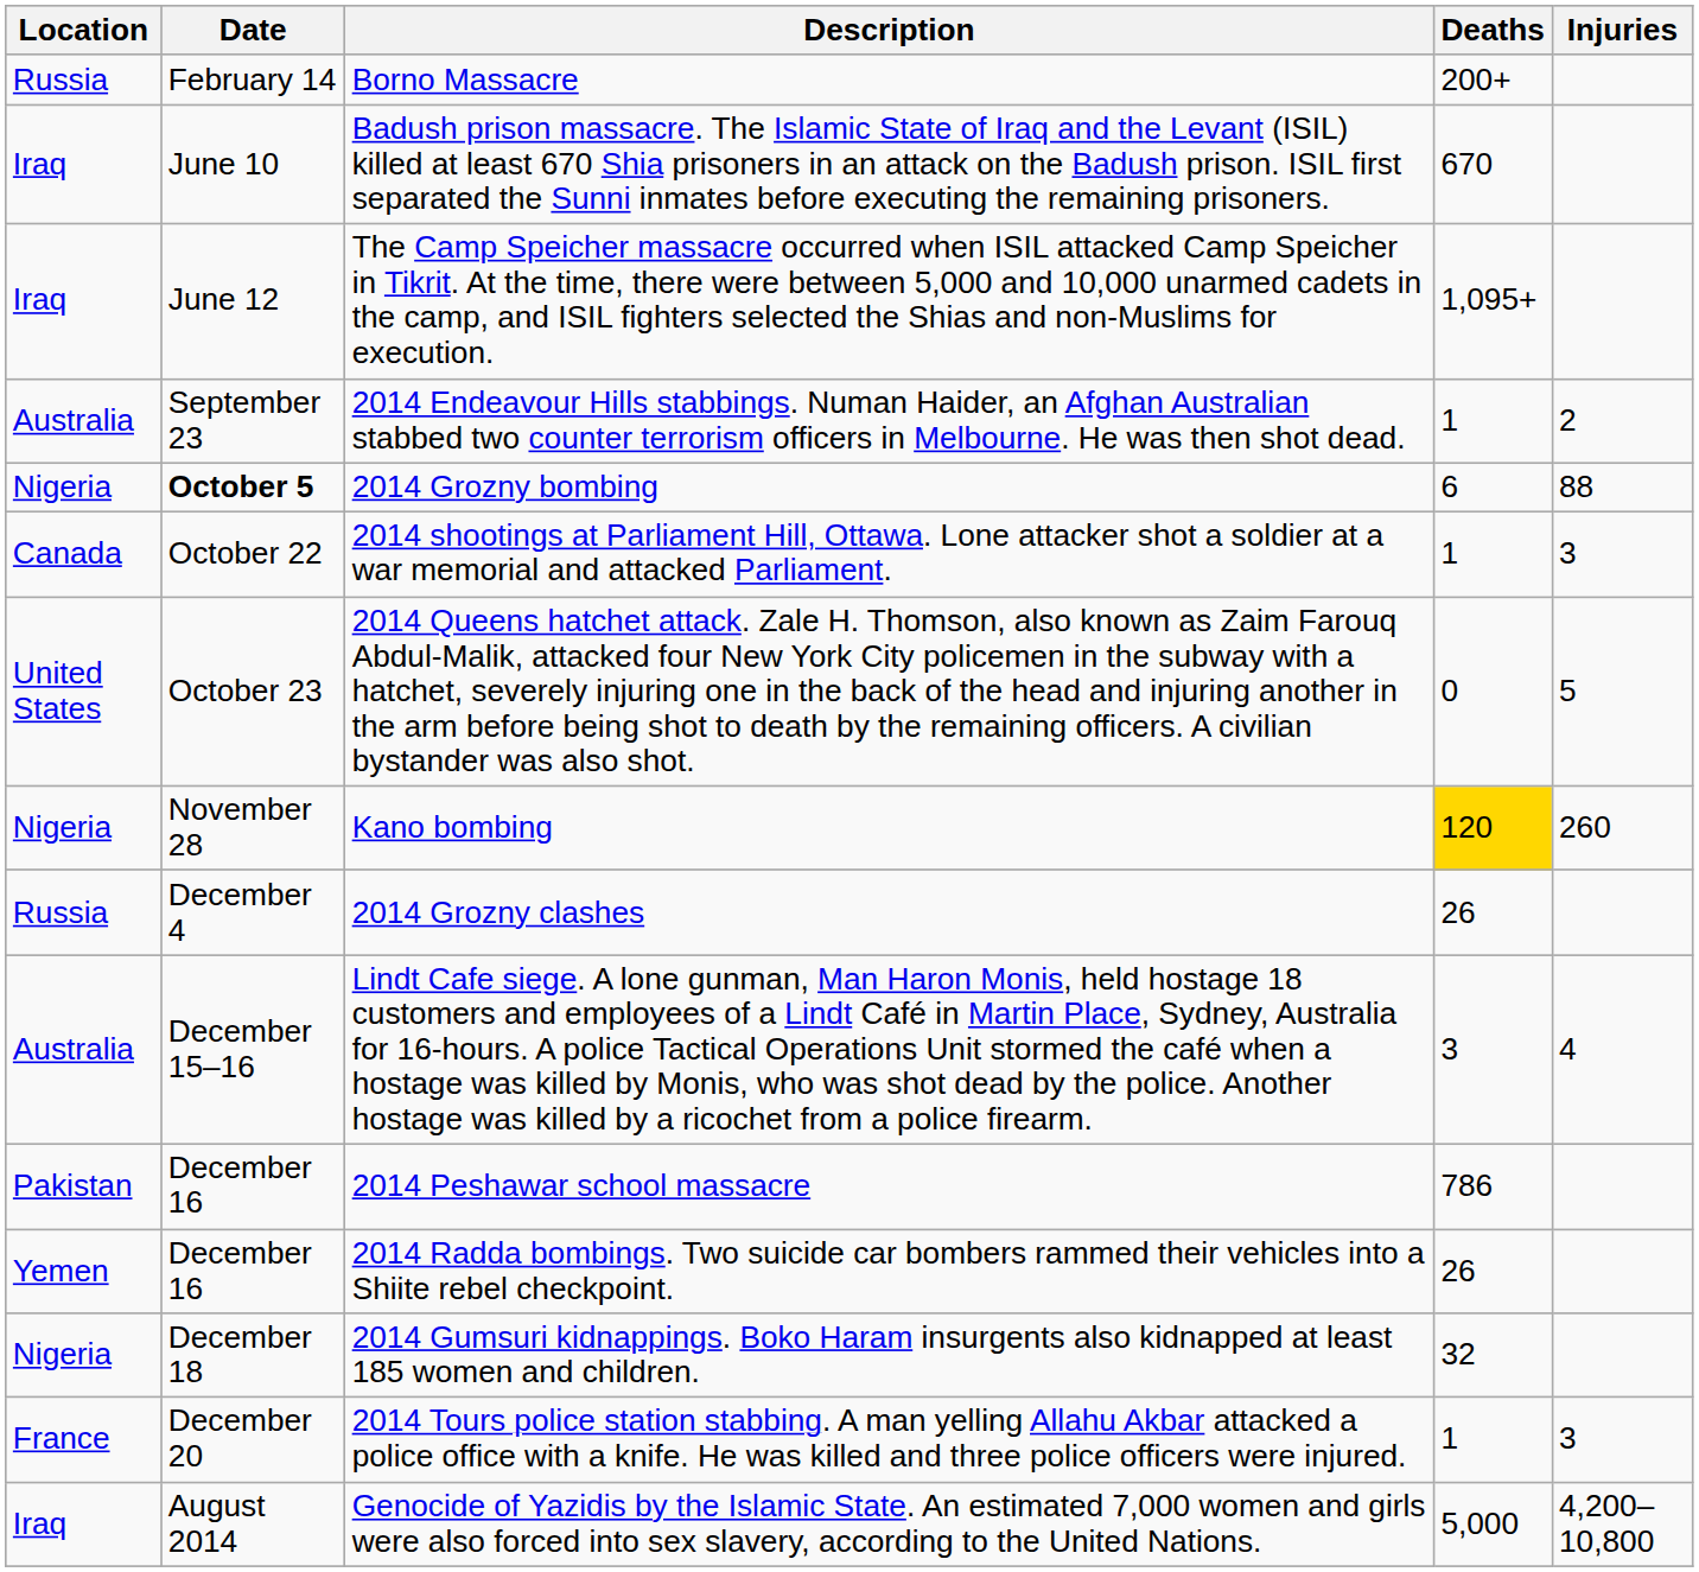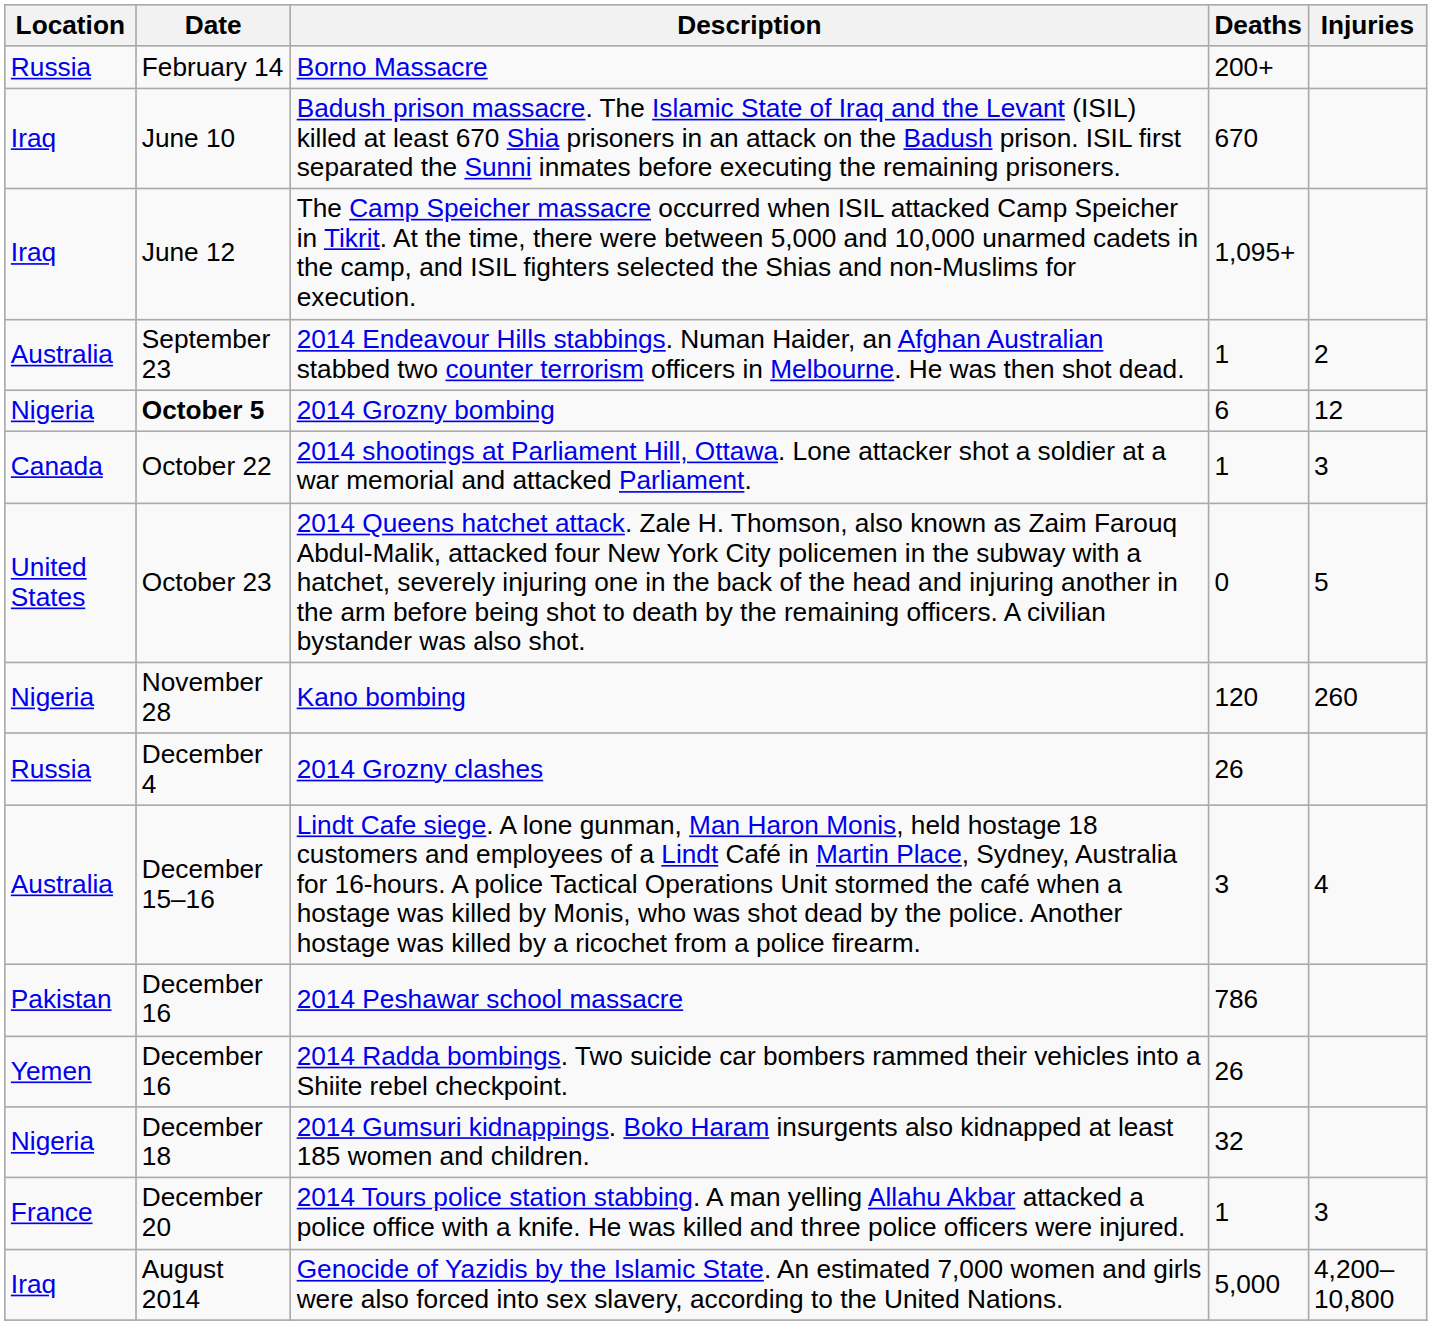2014 Grozny bombing | Injuries: 88 -> 12
Kano bombing | Deaths: gold background -> no background
